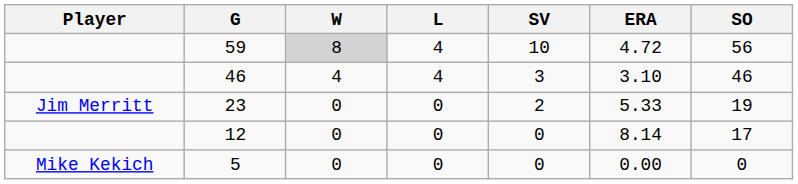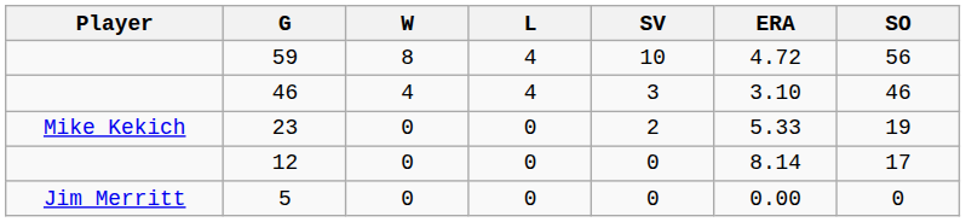59 | W: lightgrey background -> no background
23 | Player: Jim Merritt -> Mike Kekich
5 | Player: Mike Kekich -> Jim Merritt
